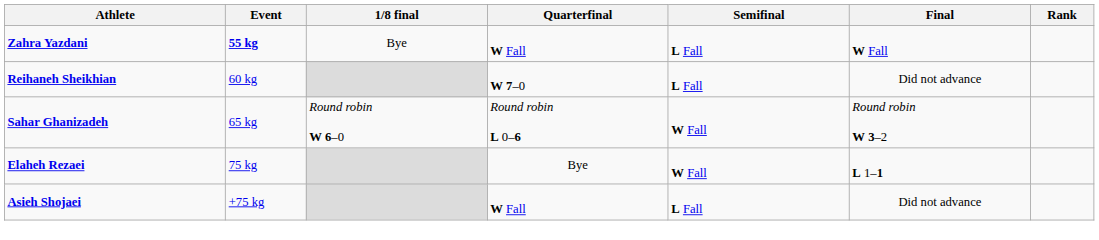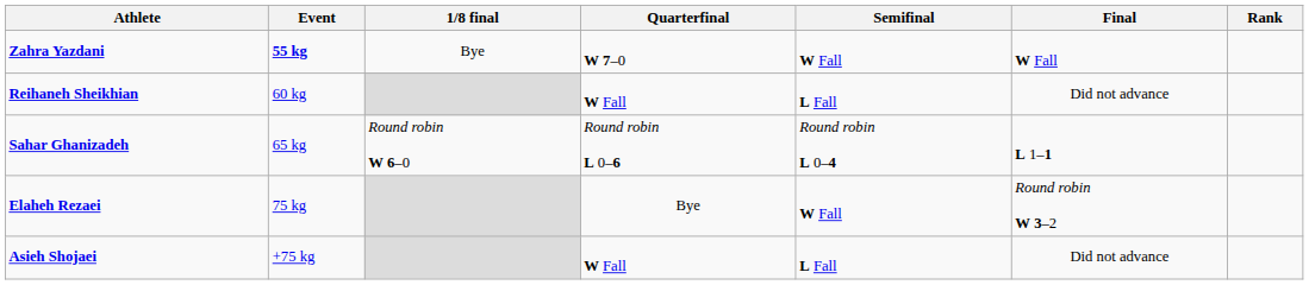Zahra Yazdani | Quarterfinal: W Fall -> W 7–0
Zahra Yazdani | Semifinal: L Fall -> W Fall
Reihaneh Sheikhian | Quarterfinal: W 7–0 -> W Fall
Sahar Ghanizadeh | Semifinal: W Fall -> Round robin L 0–4
Sahar Ghanizadeh | Final: Round robin W 3–2 -> L 1–1
Elaheh Rezaei | Final: L 1–1 -> Round robin W 3–2
